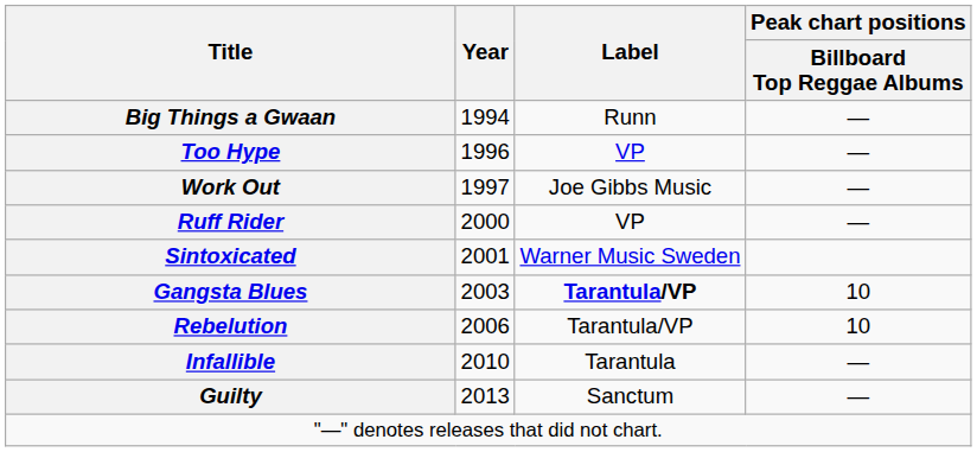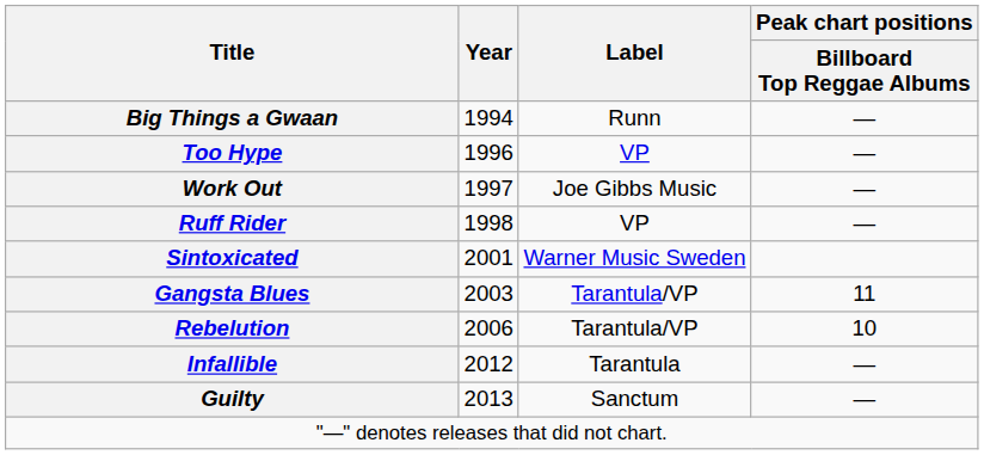Ruff Rider | Year: 2000 -> 1998
Gangsta Blues | Label: bold -> normal
Gangsta Blues | Peak chart positions / Billboard Top Reggae Albums: 10 -> 11
Infallible | Year: 2010 -> 2012
